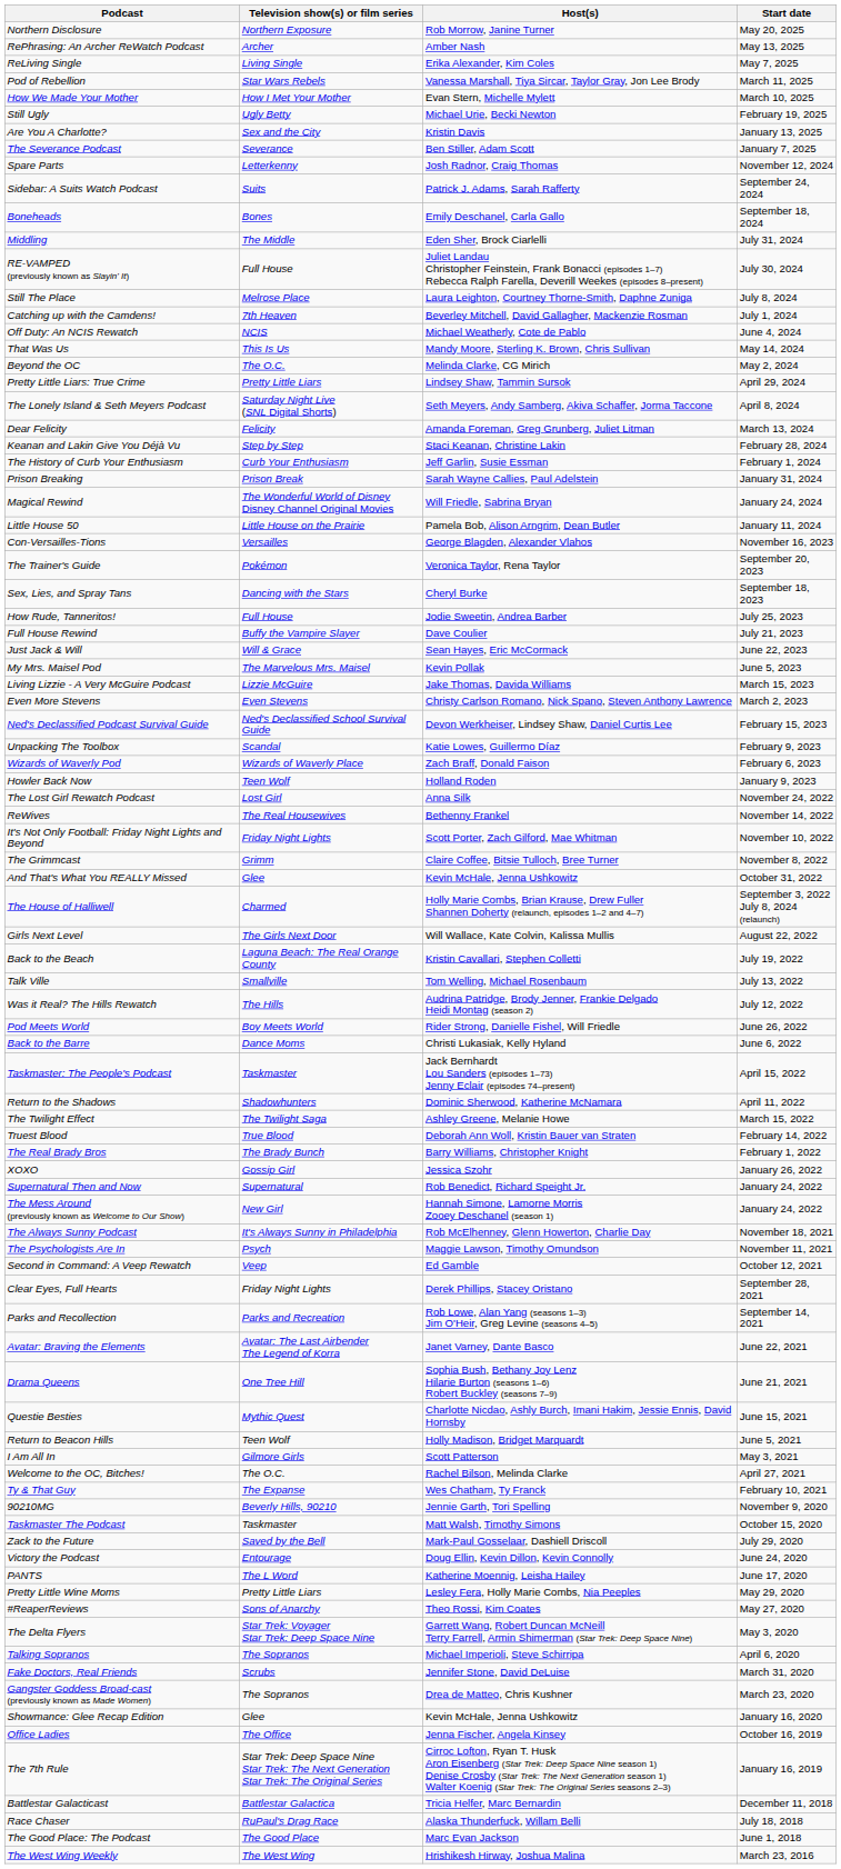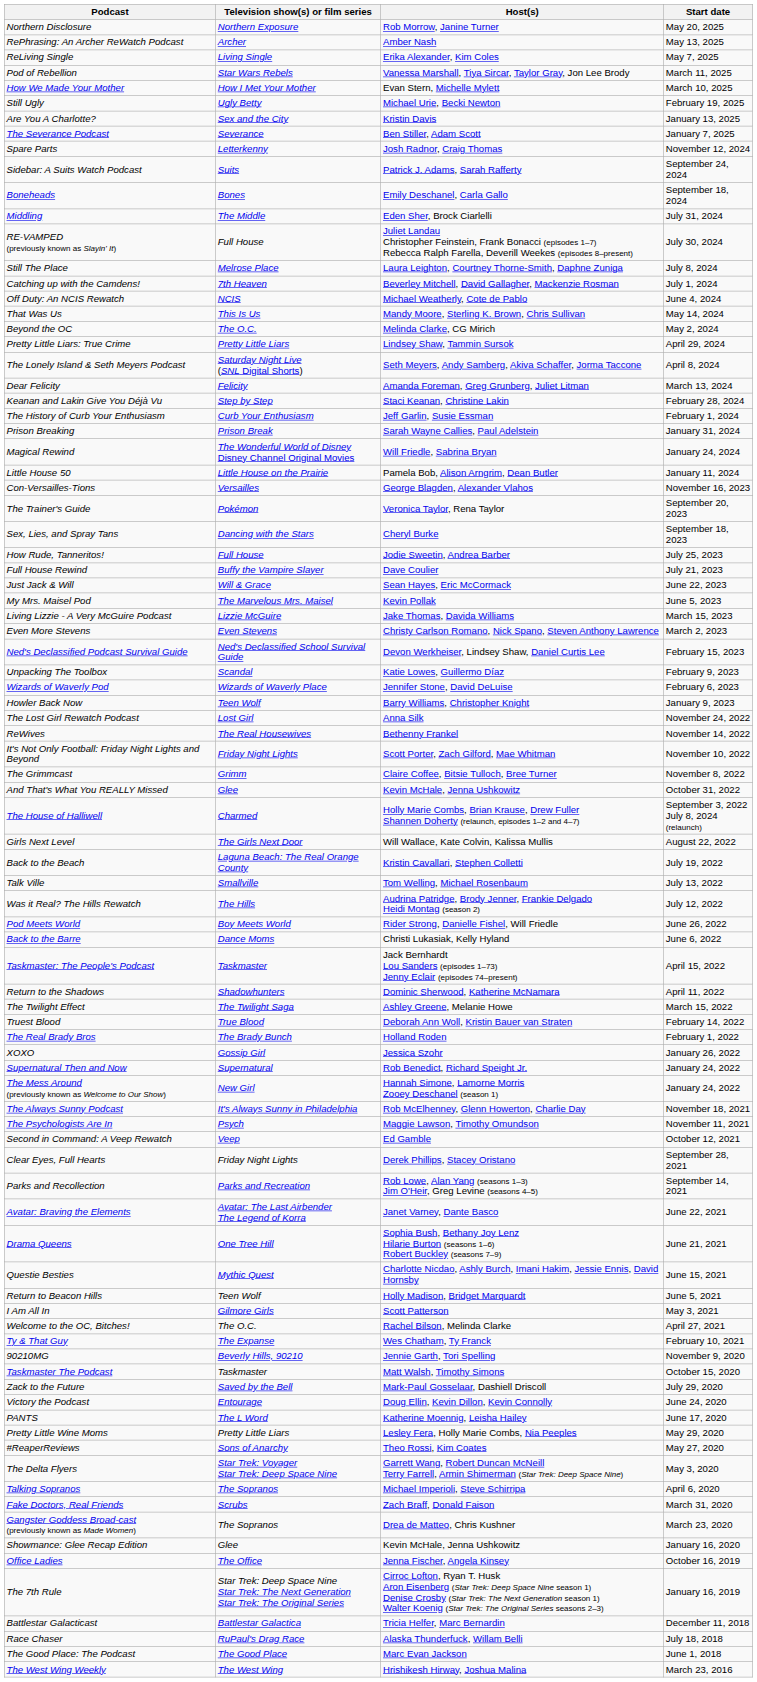Wizards of Waverly Pod | Host(s): Zach Braff, Donald Faison -> Jennifer Stone, David DeLuise
Howler Back Now | Host(s): Holland Roden -> Barry Williams, Christopher Knight
The Real Brady Bros | Host(s): Barry Williams, Christopher Knight -> Holland Roden
Fake Doctors, Real Friends | Host(s): Jennifer Stone, David DeLuise -> Zach Braff, Donald Faison
